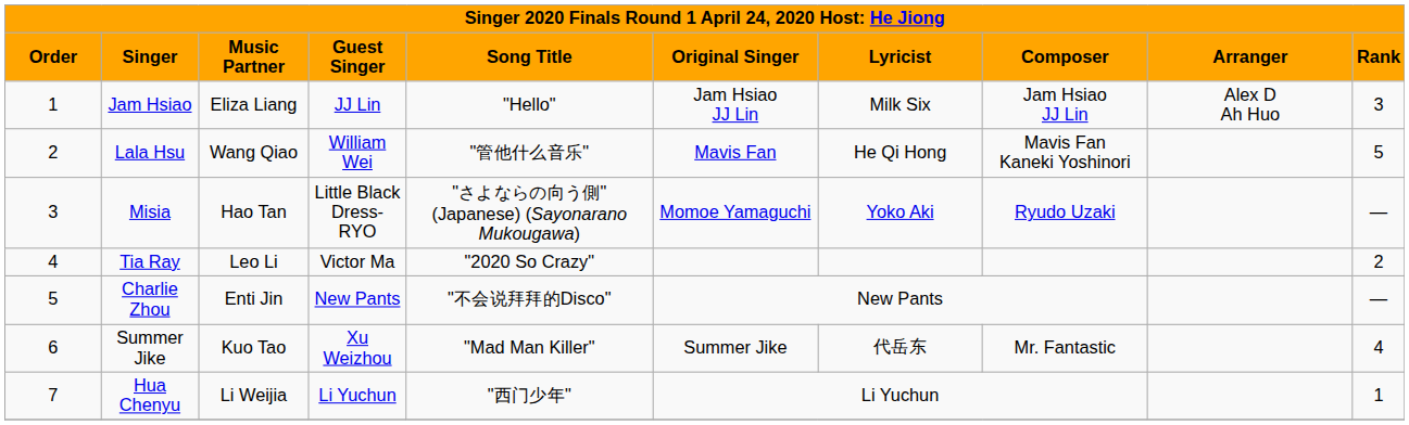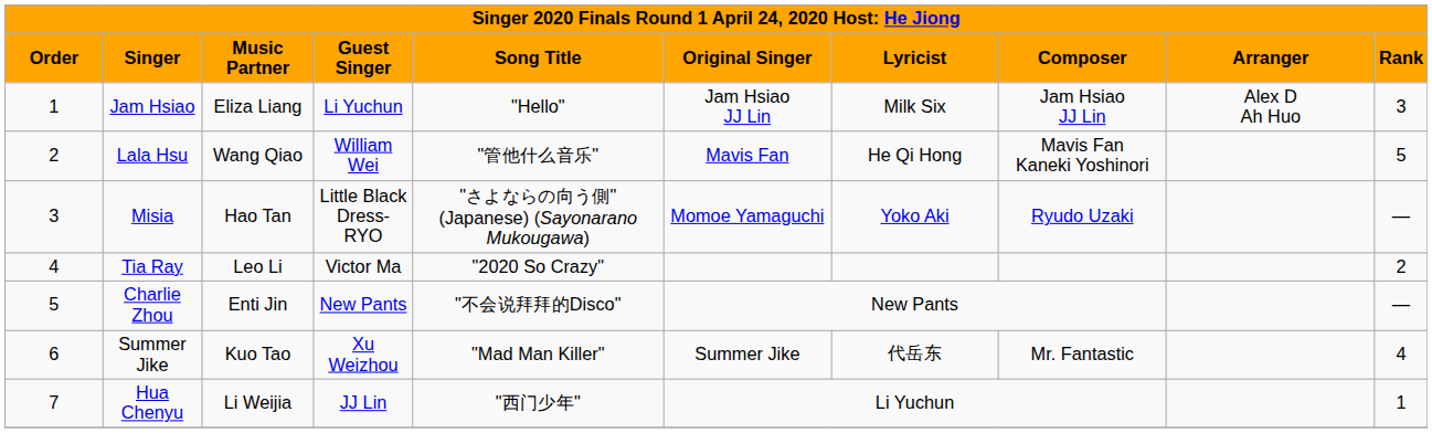Jam Hsiao | column 4: JJ Lin -> Li Yuchun
Hua Chenyu | column 4: Li Yuchun -> JJ Lin
